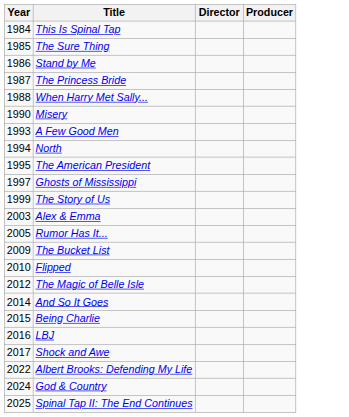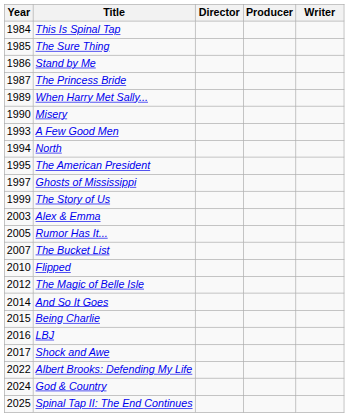+ column: Writer
When Harry Met Sally... | Year: 1988 -> 1989
The Bucket List | Year: 2009 -> 2007
